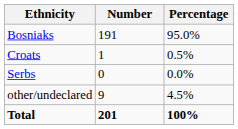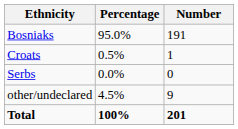columns swapped: Number <-> Percentage
